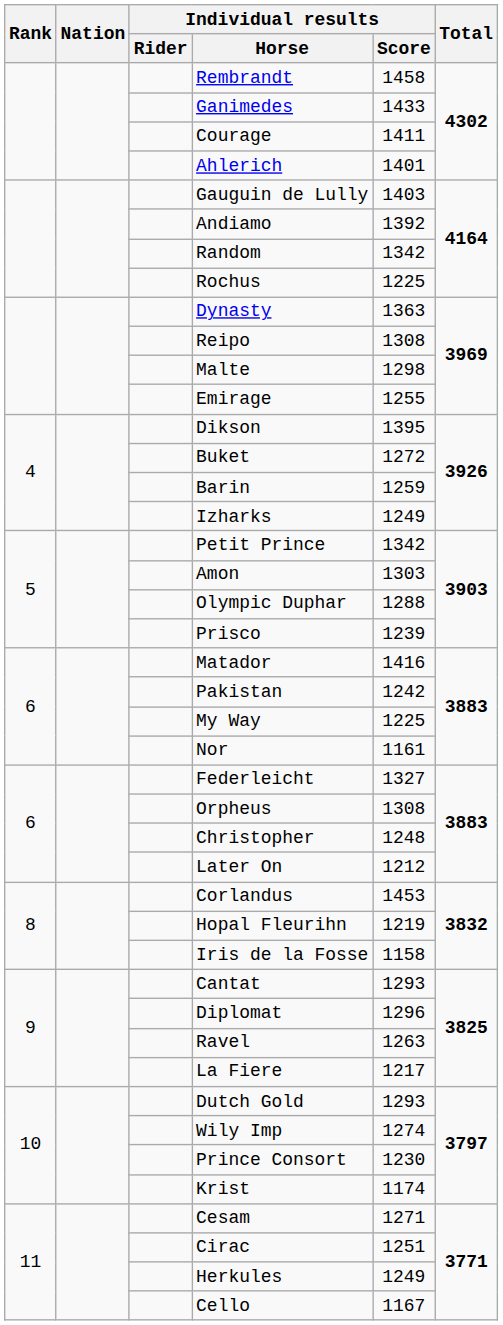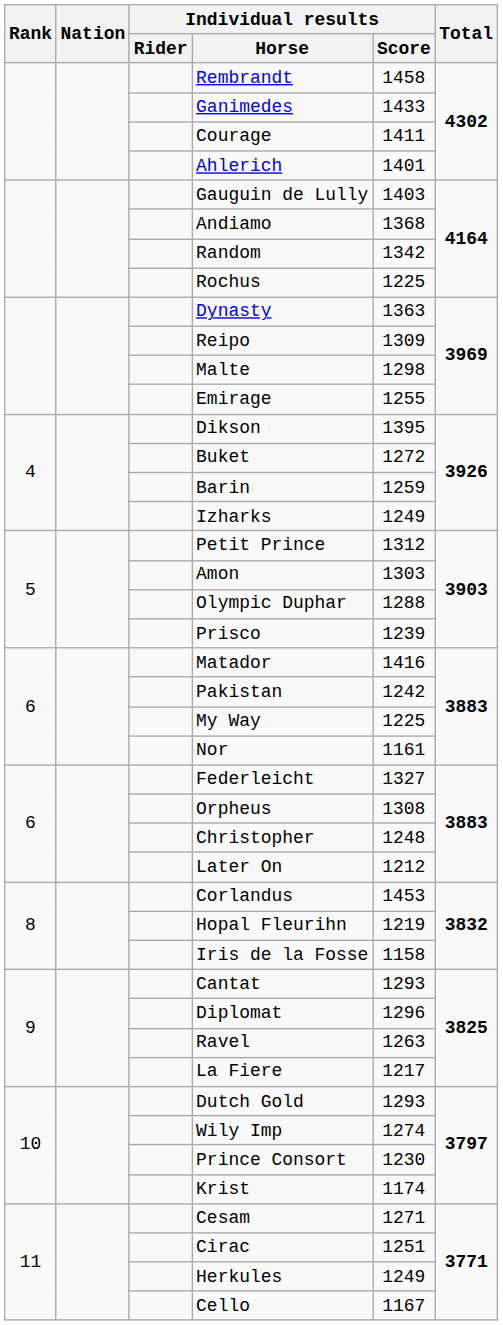Andiamo | Individual results / Score: 1392 -> 1368
Reipo | Individual results / Score: 1308 -> 1309
Petit Prince | Individual results / Score: 1342 -> 1312
